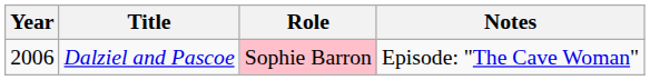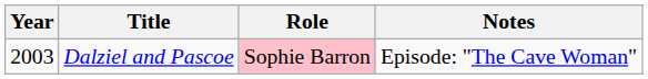Dalziel and Pascoe | Year: 2006 -> 2003
